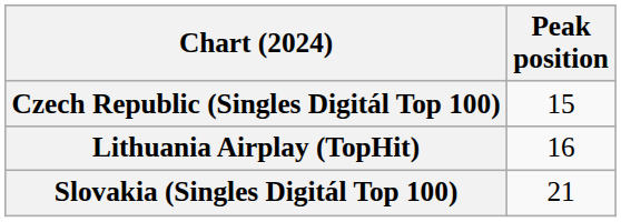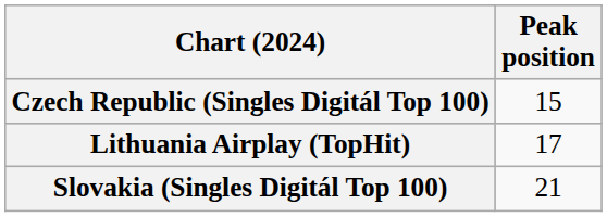Lithuania Airplay (TopHit) | Peak position: 16 -> 17
